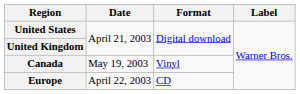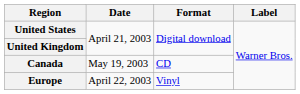Canada | Format: Vinyl -> CD
Europe | Format: CD -> Vinyl
